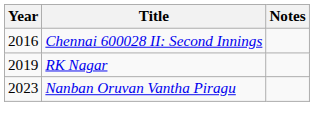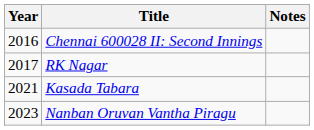RK Nagar | Year: 2019 -> 2017
+ row: 2021 | Kasada Tabara
